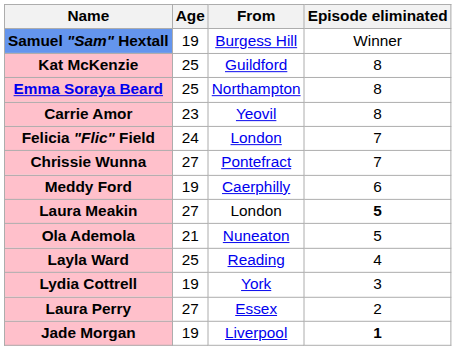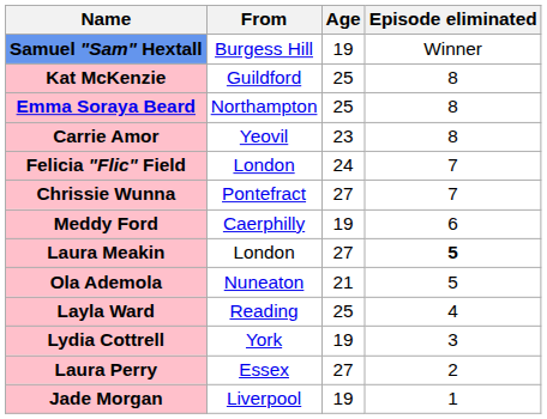columns swapped: Age <-> From
Jade Morgan | Episode eliminated: bold -> normal
